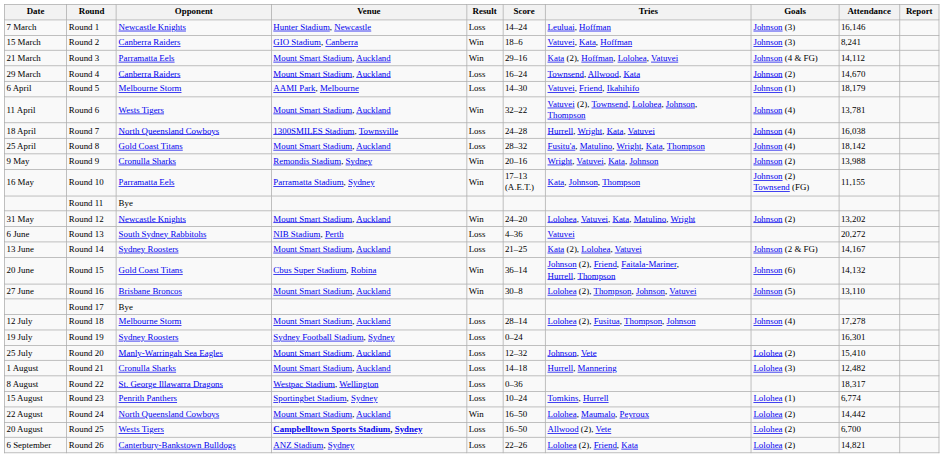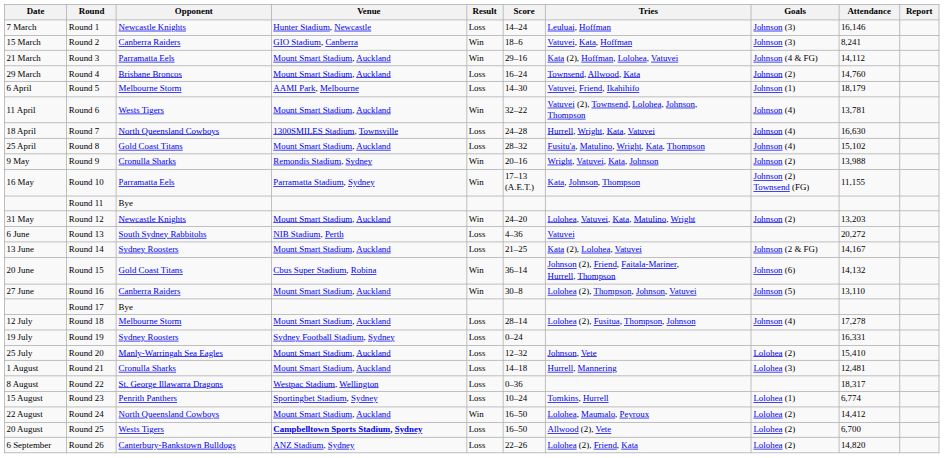Round 4 | Opponent: Canberra Raiders -> Brisbane Broncos
Round 4 | Attendance: 14,670 -> 14,760
Round 7 | Attendance: 16,038 -> 16,630
Round 8 | Attendance: 18,142 -> 15,102
Round 12 | Attendance: 13,202 -> 13,203
Round 16 | Opponent: Brisbane Broncos -> Canberra Raiders
Round 19 | Attendance: 16,301 -> 16,331
Round 21 | Attendance: 12,482 -> 12,481
Round 24 | Attendance: 14,442 -> 14,412
Round 26 | Attendance: 14,821 -> 14,820
